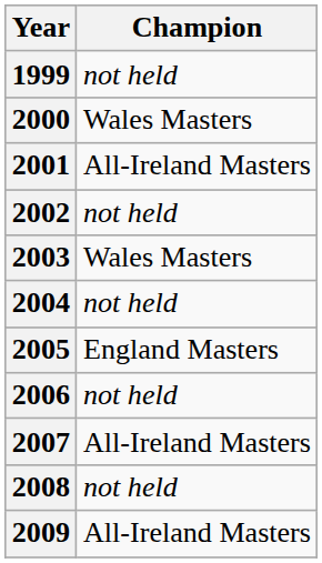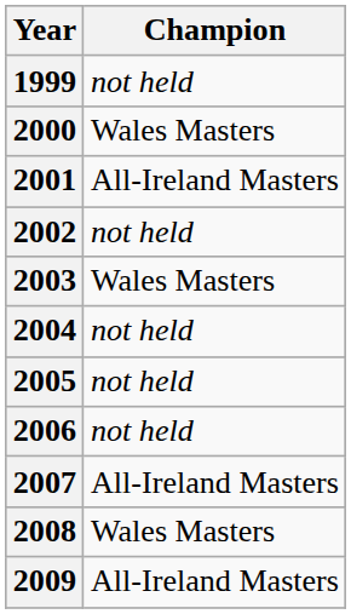2005 | Champion: England Masters -> not held
2008 | Champion: not held -> Wales Masters
